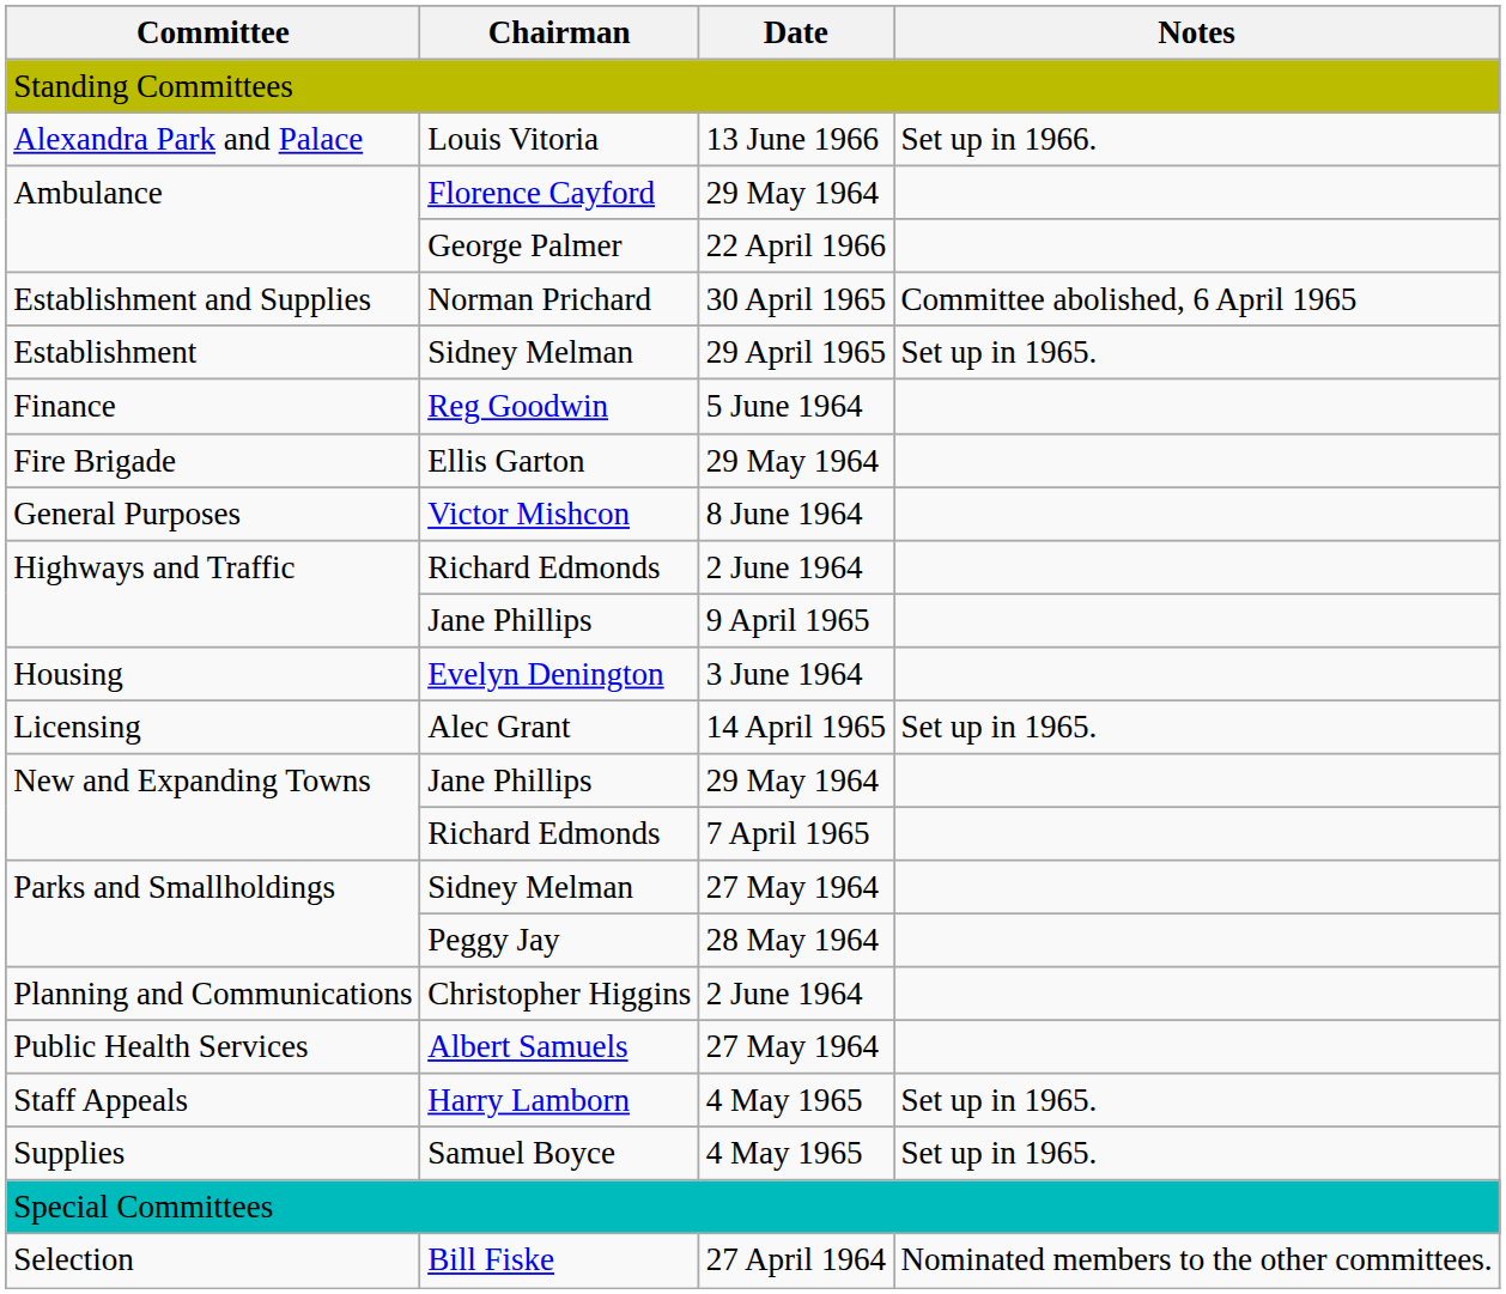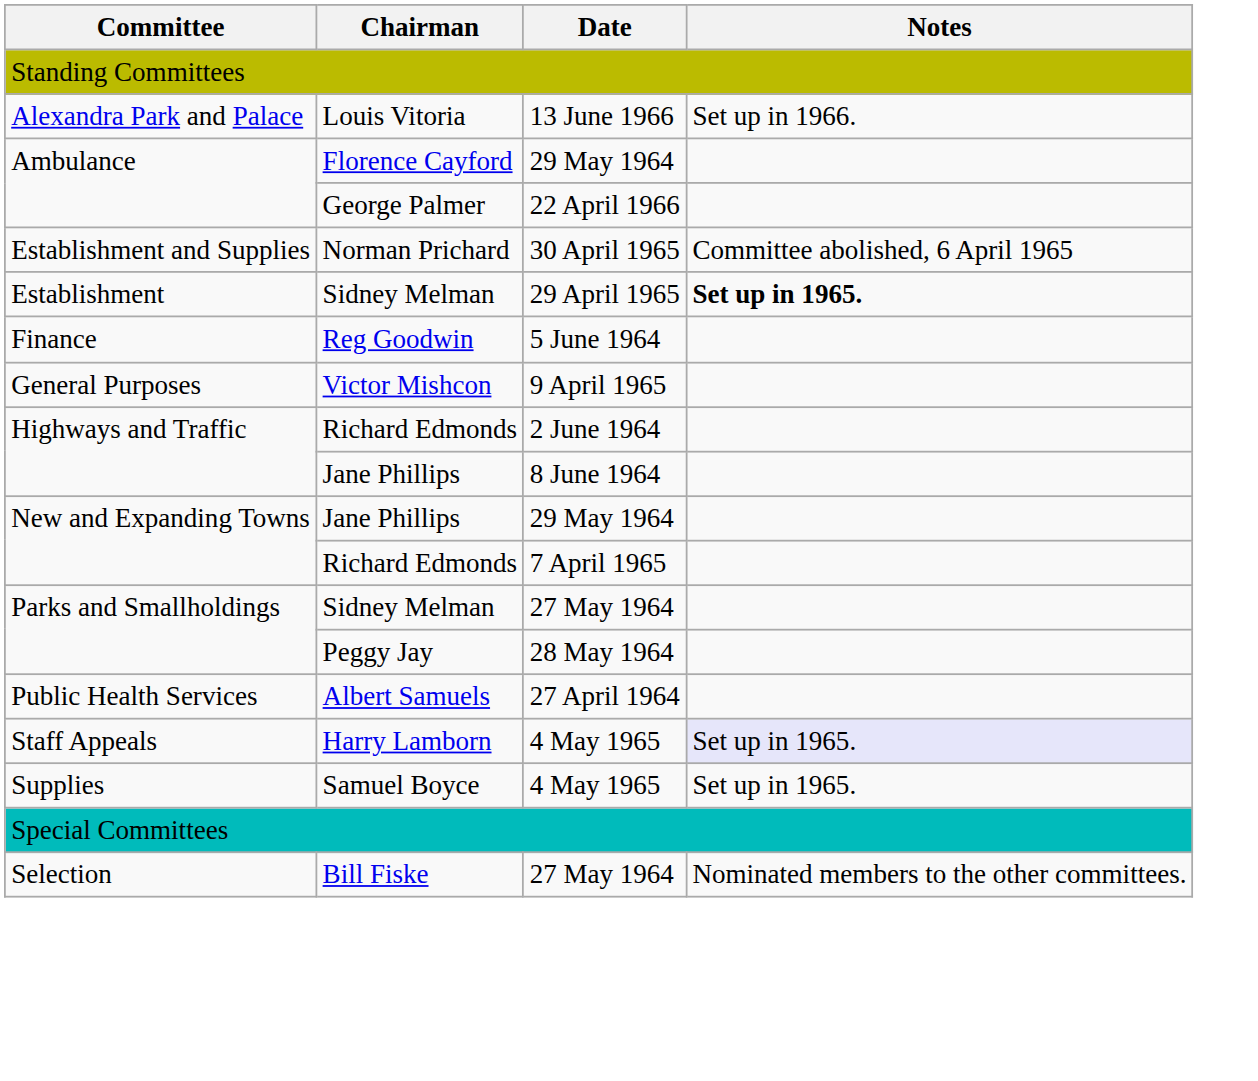Establishment / Sidney Melman | Notes: normal -> bold
- row: Fire Brigade | Ellis Garton | 29 May 1964
Victor Mishcon | Date: 8 June 1964 -> 9 April 1965
Highways and Traffic / Jane Phillips | Date: 9 April 1965 -> 8 June 1964
- row: Housing | Evelyn Denington | 3 June 1964
- row: Licensing | Alec Grant | 14 April 1965 | Set up in 1965.
- row: Planning and Communications | Christopher Higgins | 2 June 1964
Albert Samuels | Date: 27 May 1964 -> 27 April 1964
Harry Lamborn | Notes: no background -> lavender background
Bill Fiske | Date: 27 April 1964 -> 27 May 1964
